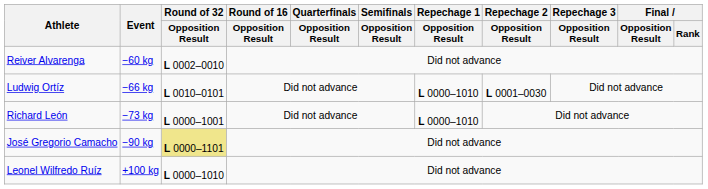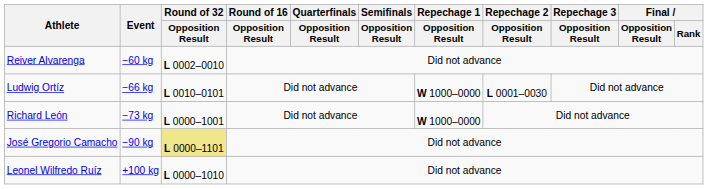Ludwig Ortíz | Repechage 1 / Opposition Result: L 0000–1010 -> W 1000–0000
Richard León | Repechage 1 / Opposition Result: L 0000–1010 -> W 1000–0000
